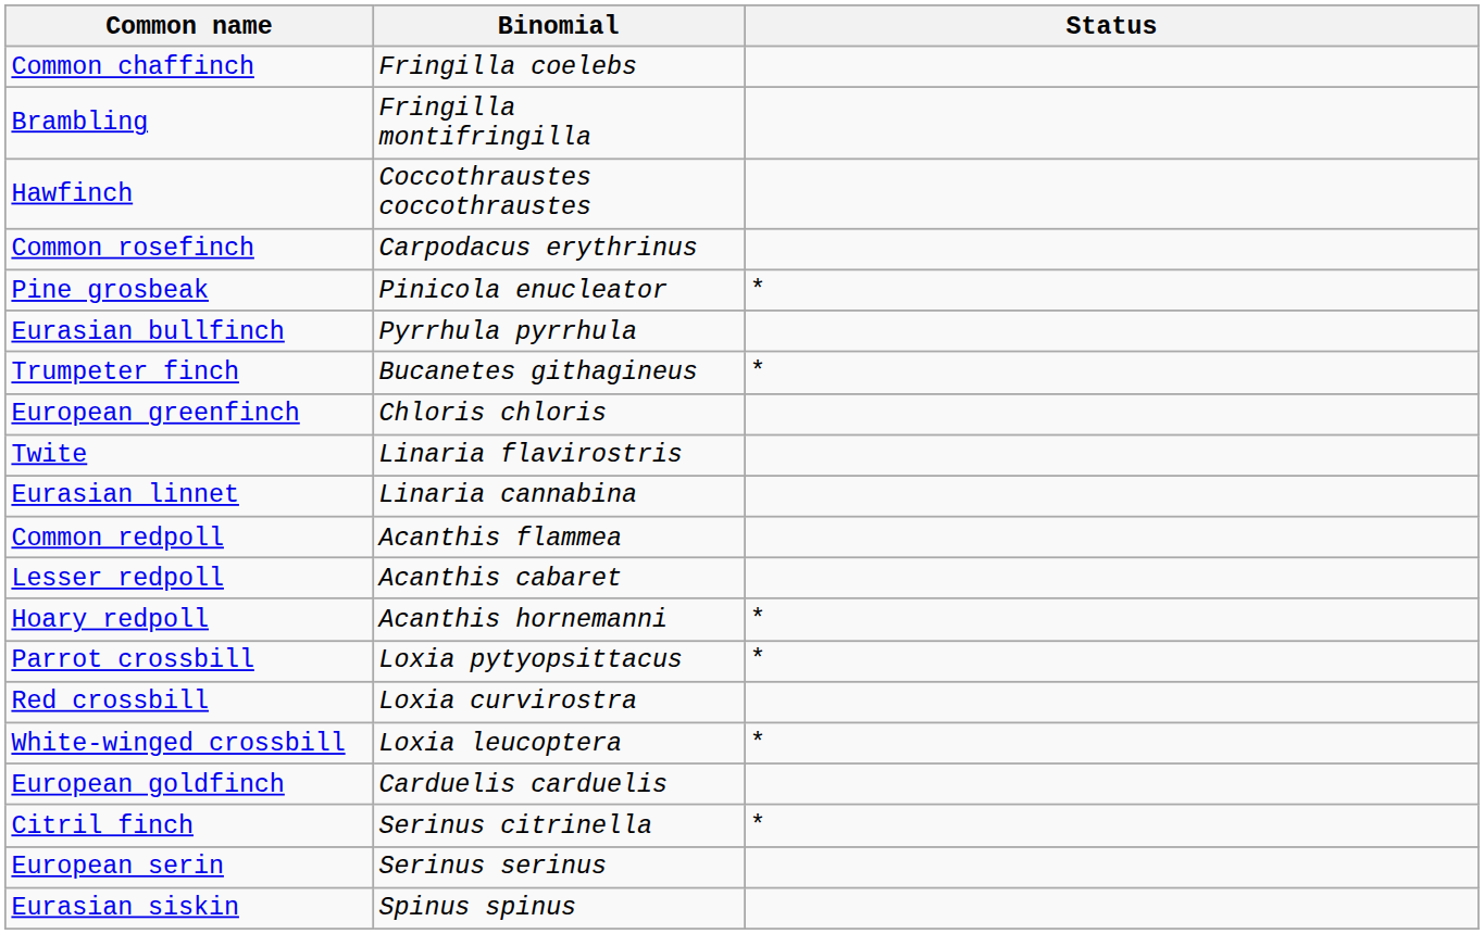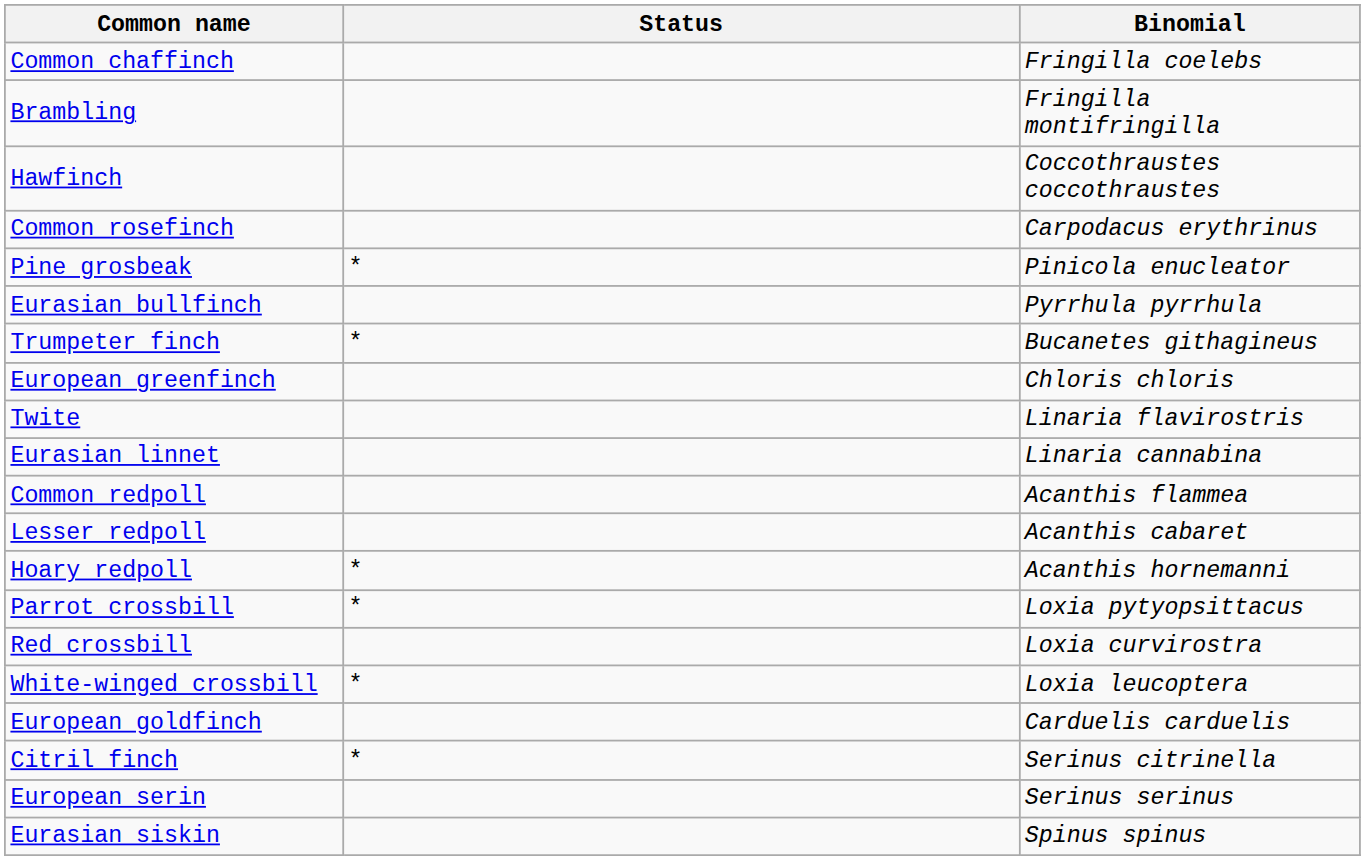columns swapped: Binomial <-> Status
